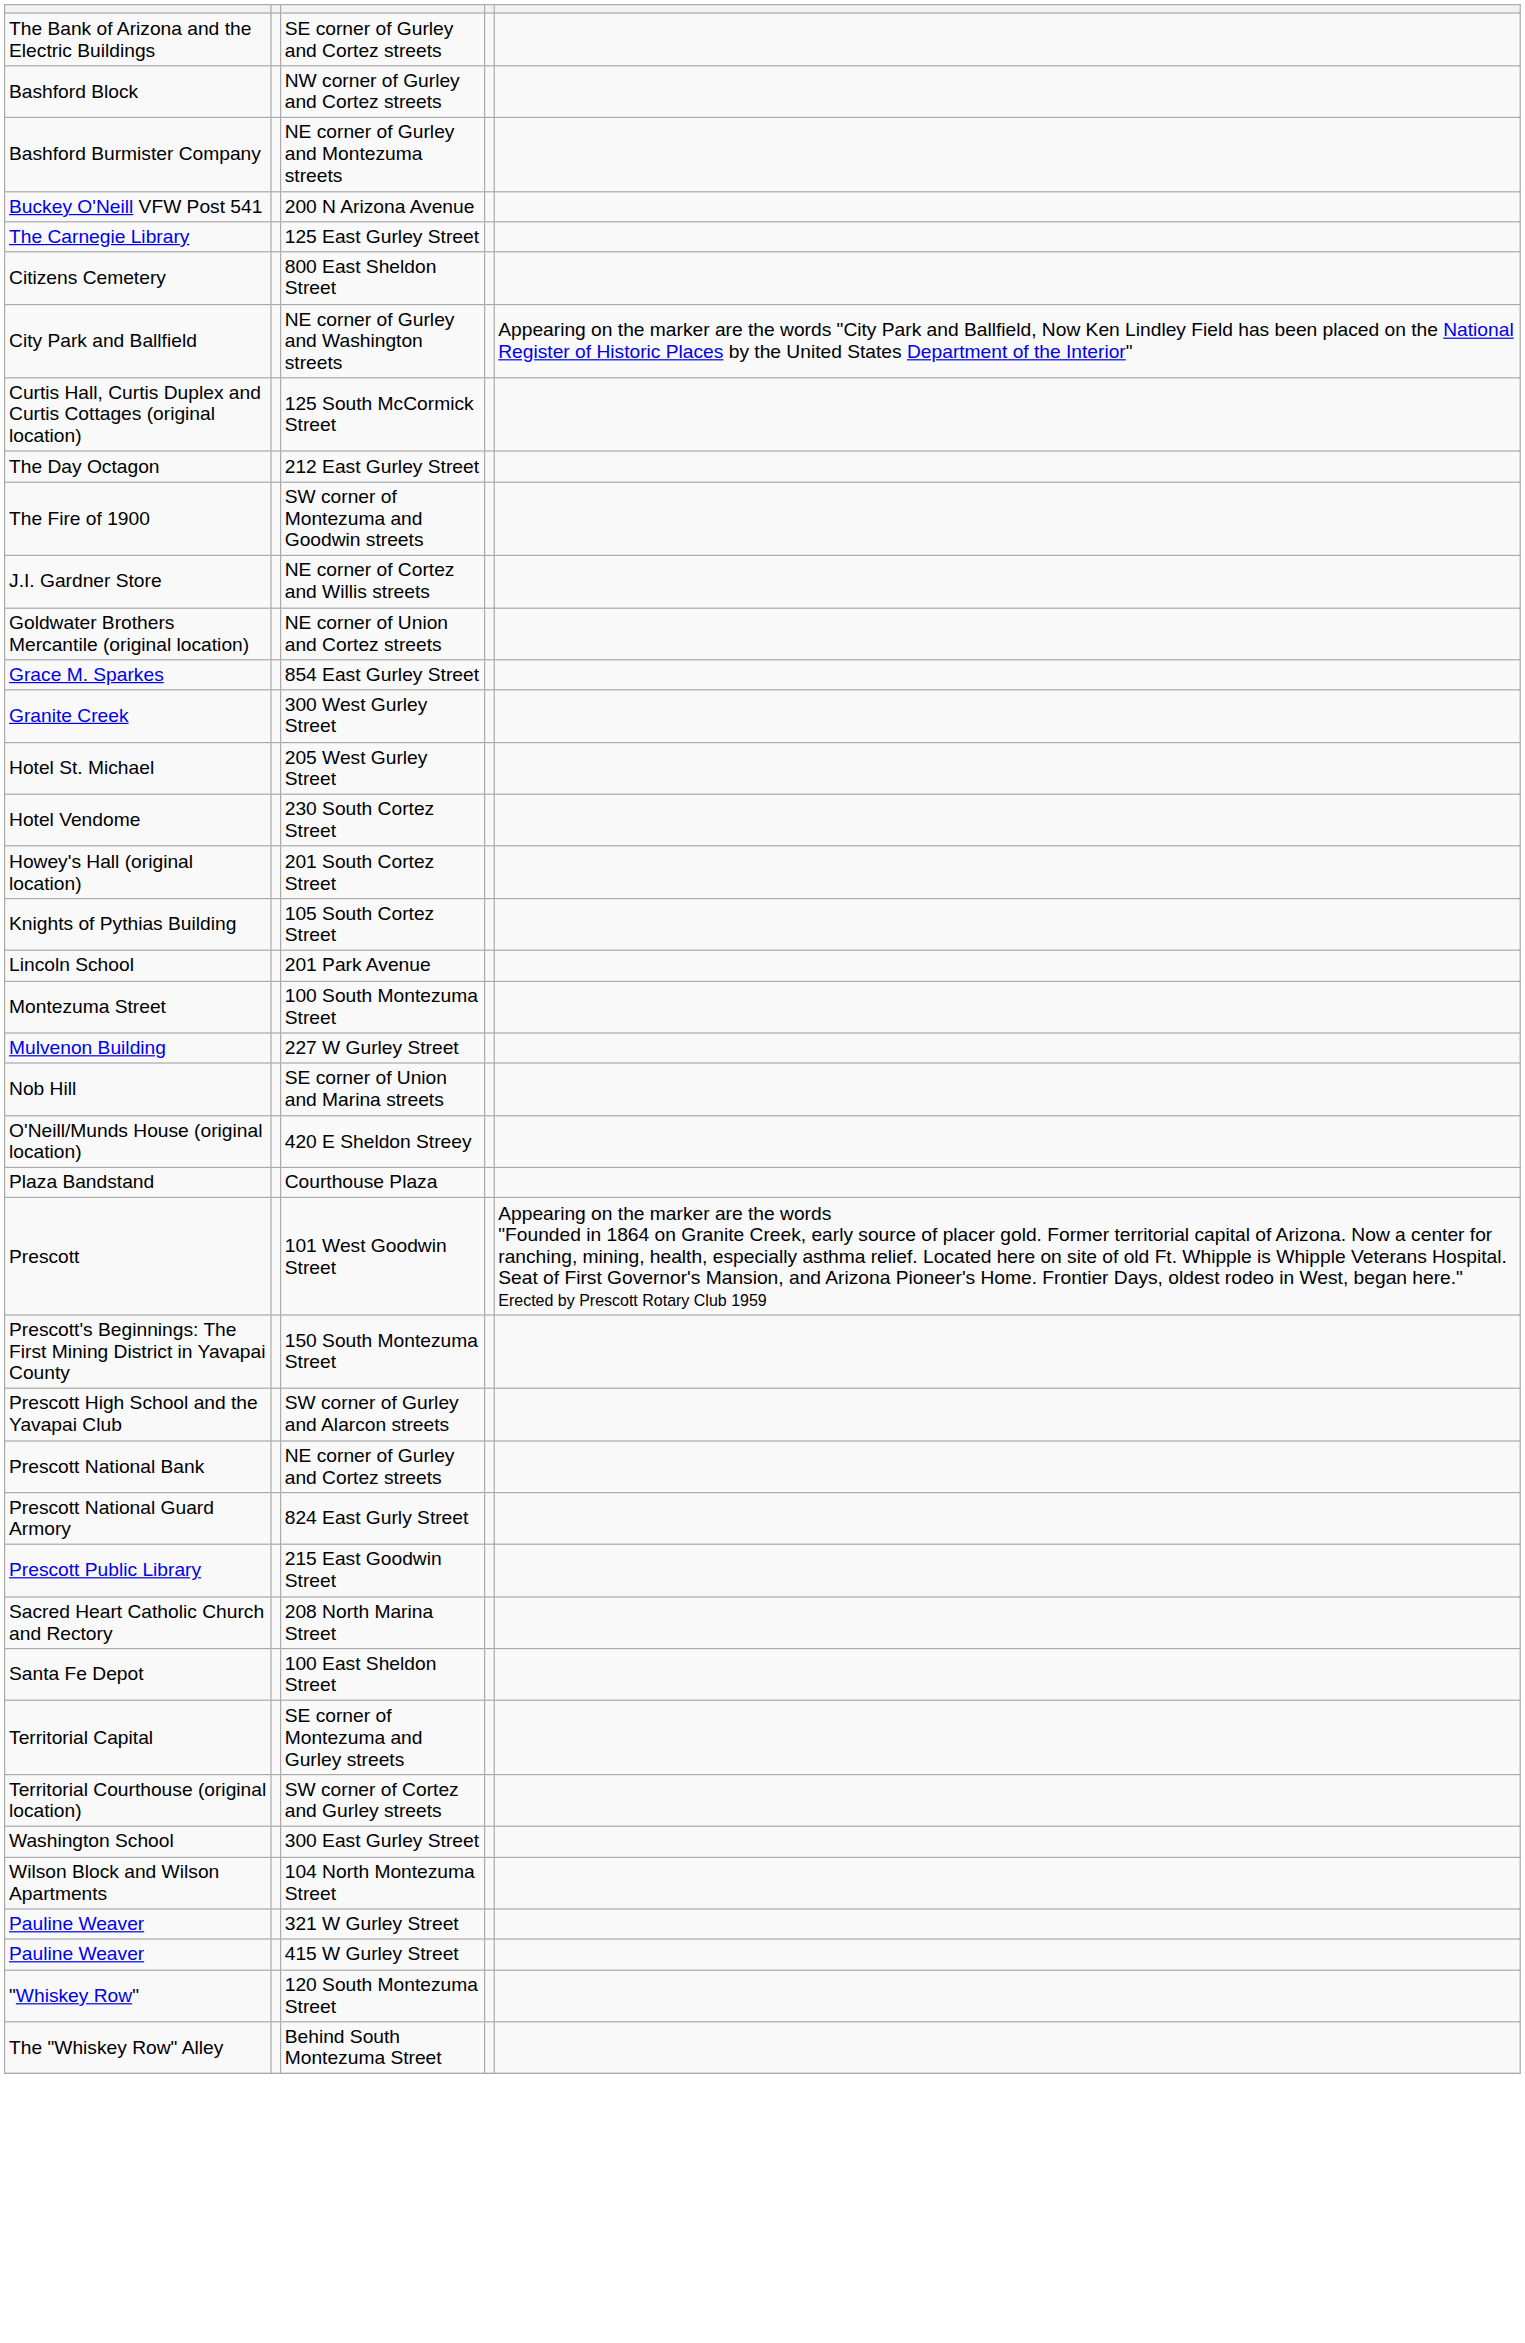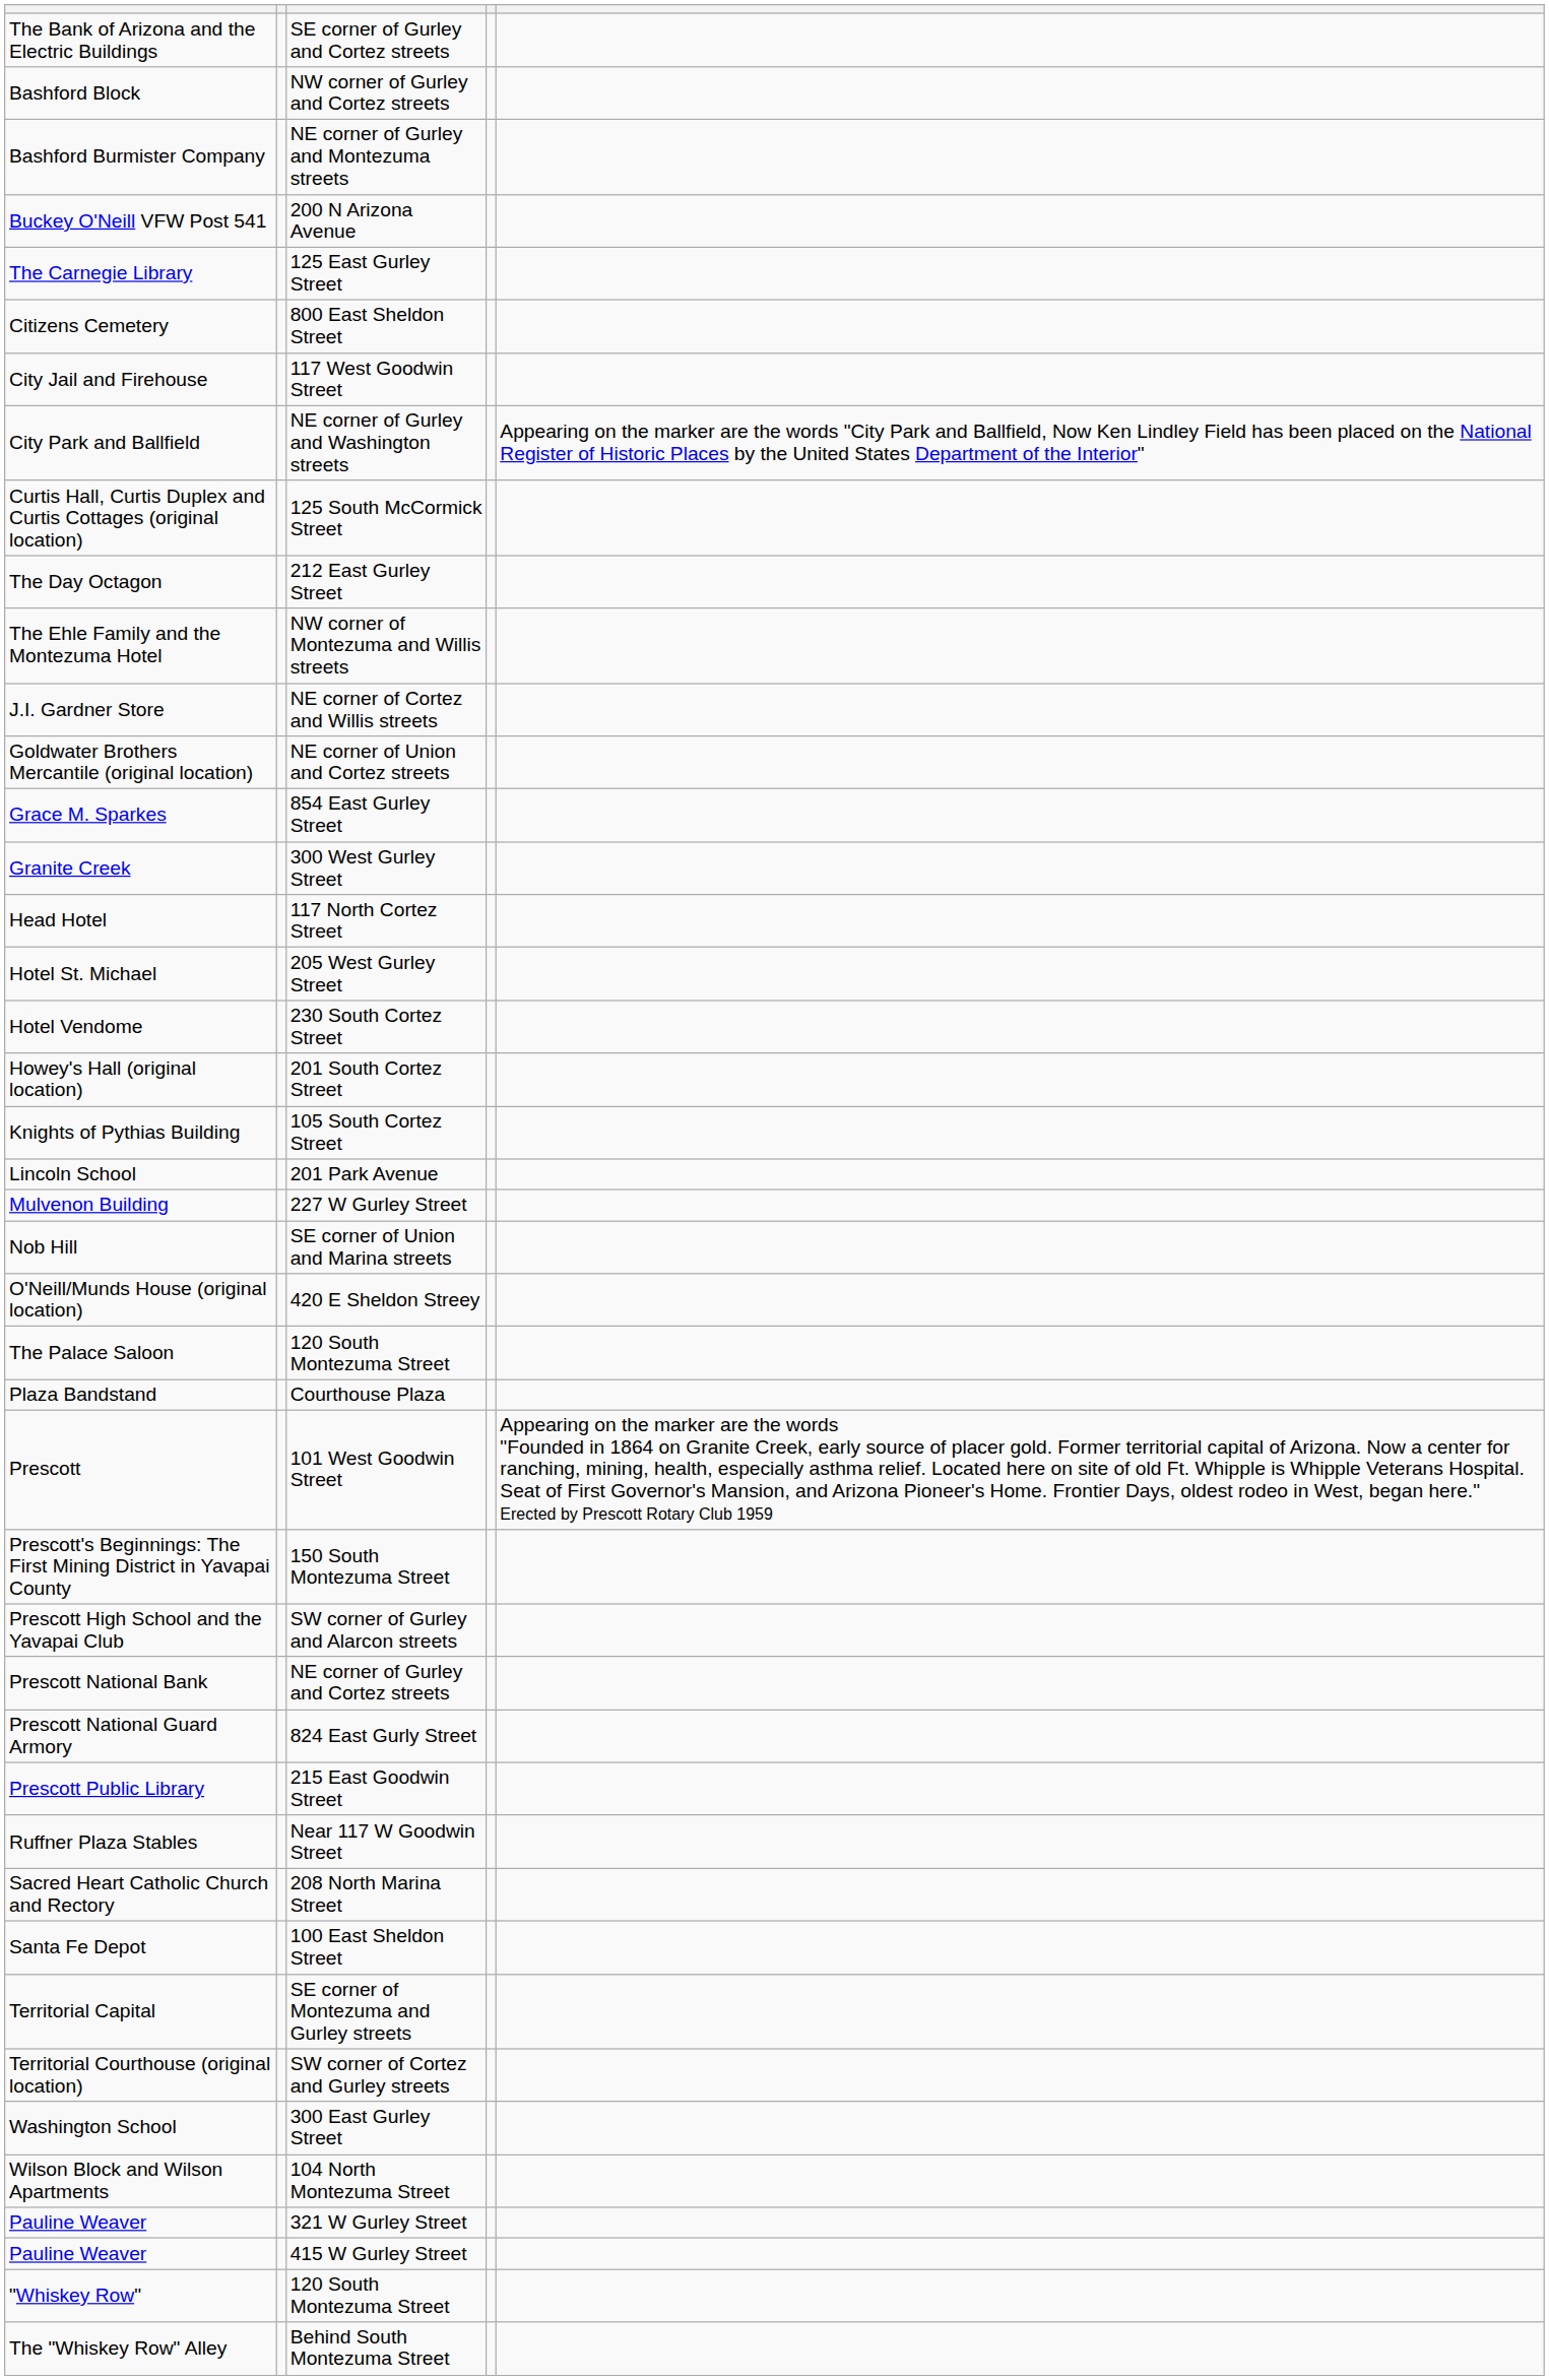+ row: City Jail and Firehouse | 117 West Goodwin Street
+ row: The Ehle Family and the Montezuma Hotel | NW corner of Montezuma and Willis streets
- row: The Fire of 1900 | SW corner of Montezuma and Goodwin streets
+ row: Head Hotel | 117 North Cortez Street
- row: Montezuma Street | 100 South Montezuma Street
+ row: The Palace Saloon | 120 South Montezuma Street
+ row: Ruffner Plaza Stables | Near 117 W Goodwin Street
